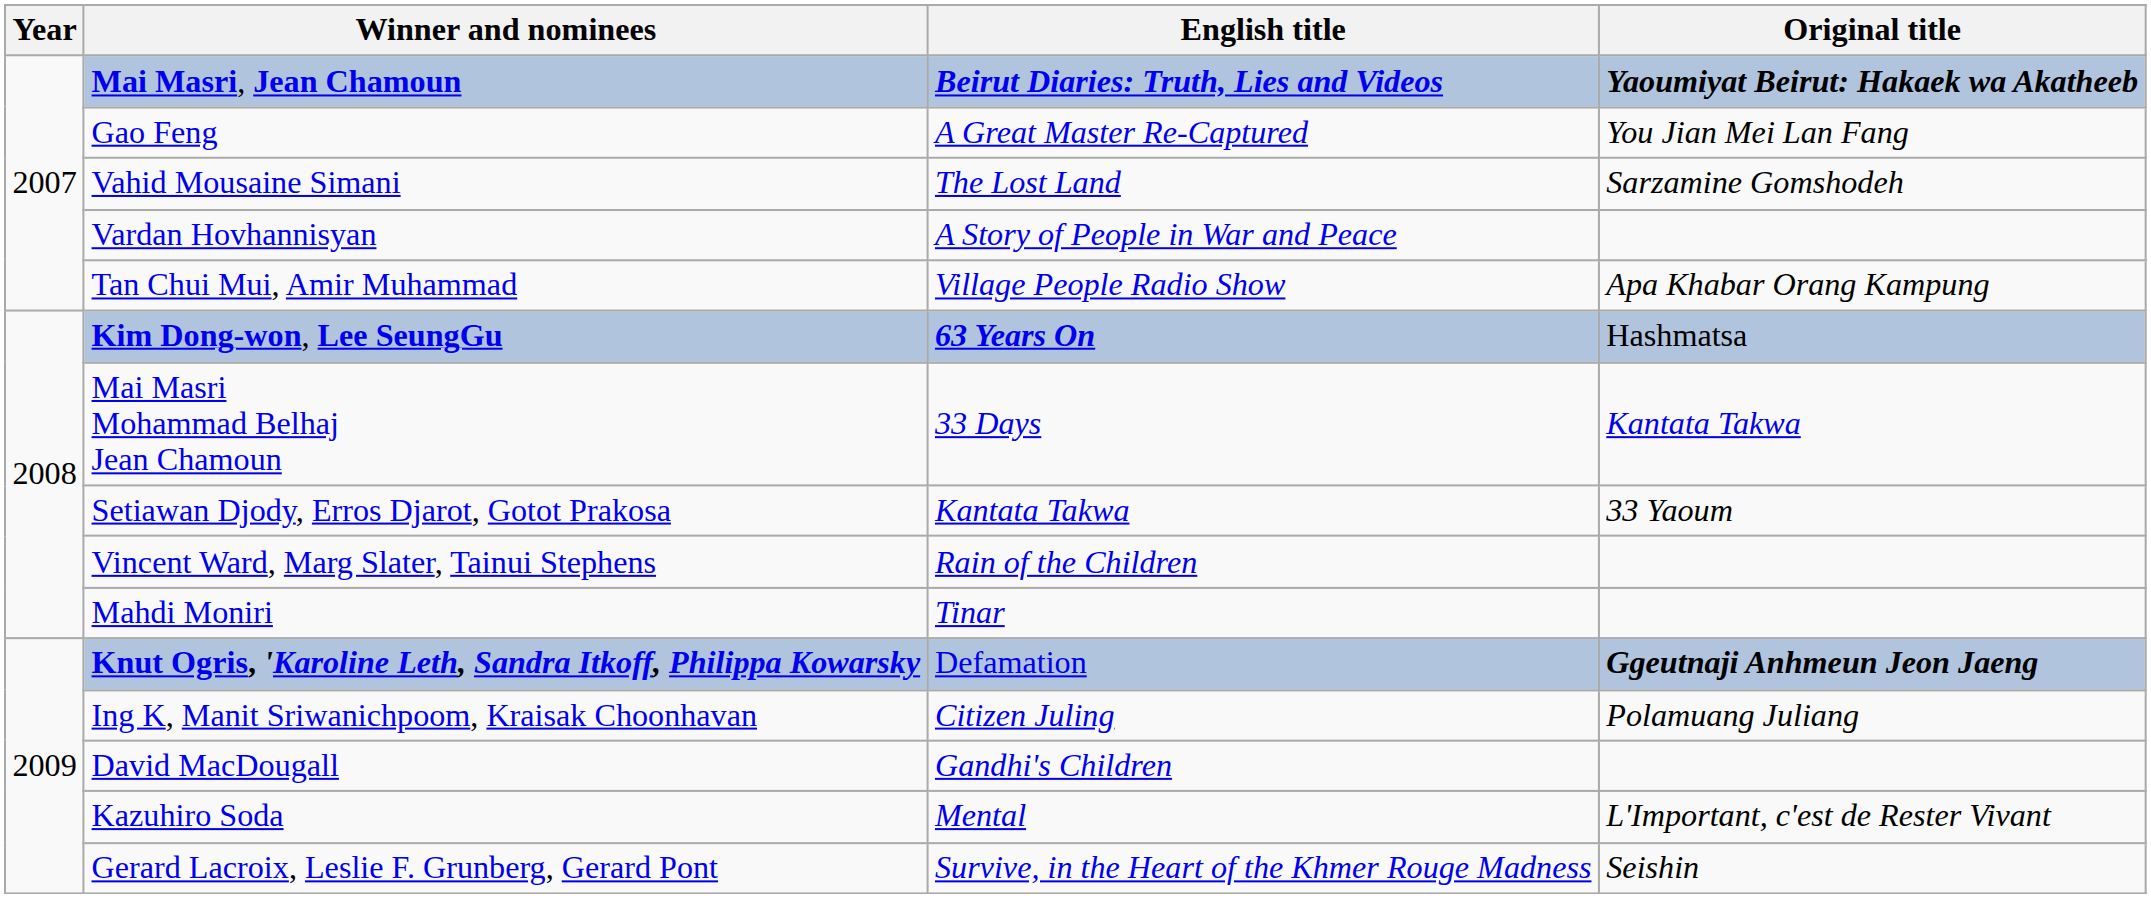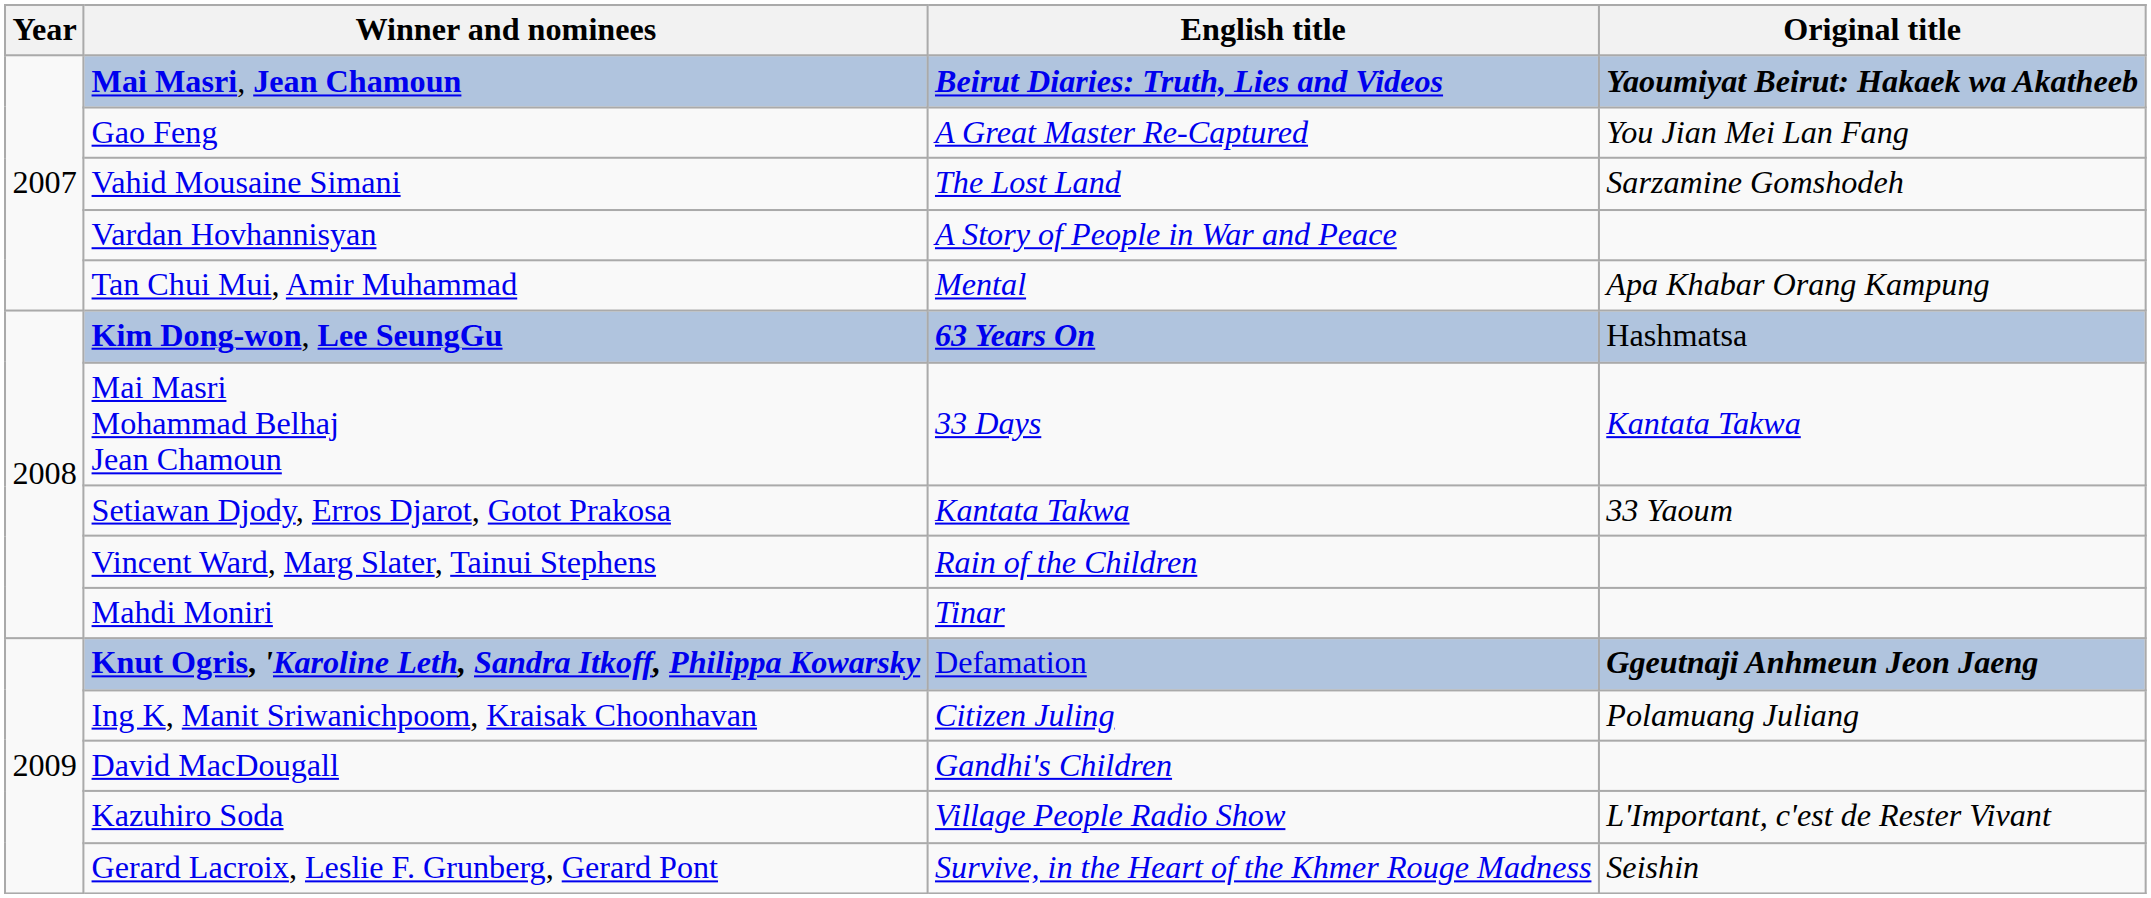Tan Chui Mui, Amir Muhammad | English title: Village People Radio Show -> Mental
Kazuhiro Soda | English title: Mental -> Village People Radio Show
